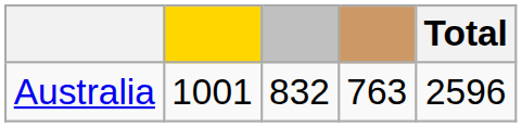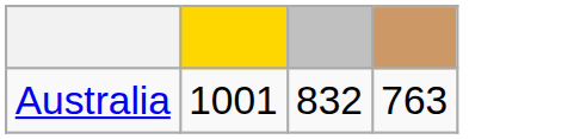- column: Total | 2596
